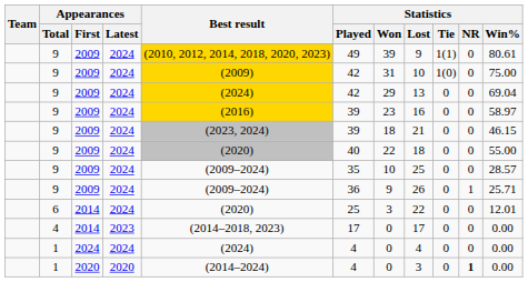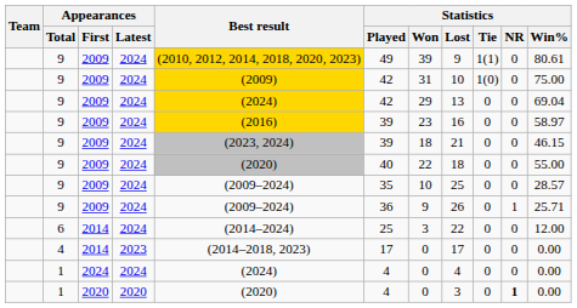6 | Best result: (2020) -> (2014–2024)
6 | Statistics / Win%: 12.01 -> 12.00
1 / 2020 | Best result: (2014–2024) -> (2020)
